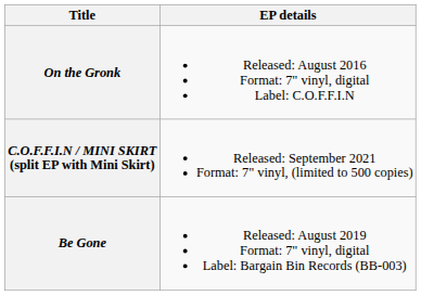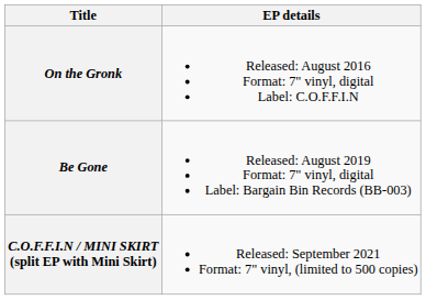rows swapped: Be Gone <-> C.O.F.F.I.N / MINI SKIRT (split EP with Mini Skirt)
